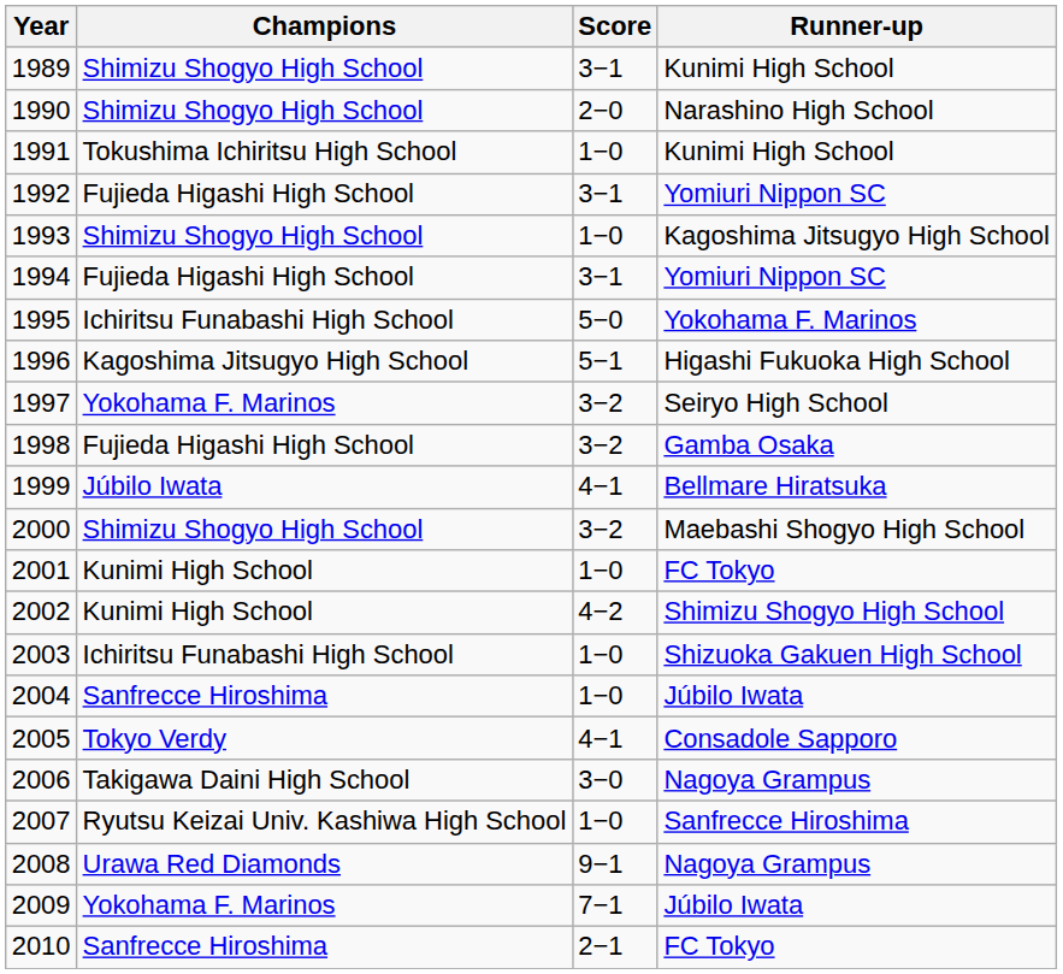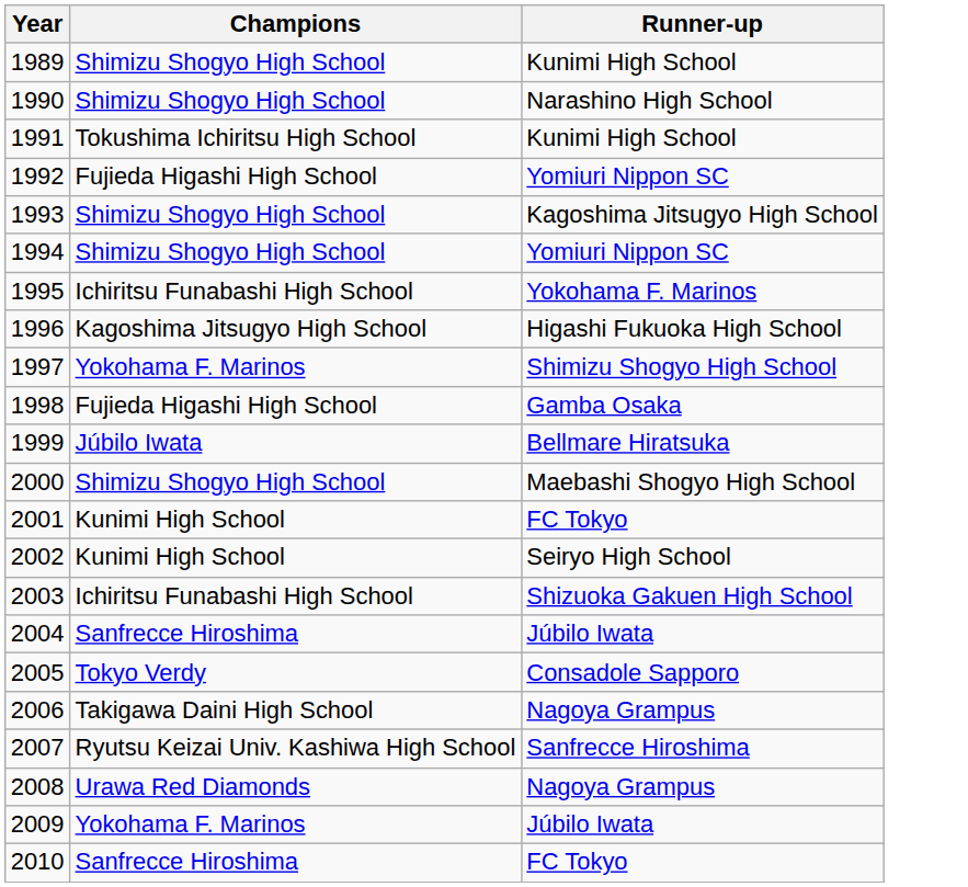- column: Score | 3−1 | 2−0 | 1−0 | 3−1 | 1−0 | 3−1 | 5−0 | 5−1 | 3−2 | 3−2 | 4−1 | 3−2 | 1−0 | 4−2 | 1−0 | 1−0 | 4−1 | 3−0 | 1−0 | 9−1 | 7−1 | 2−1
1994 | Champions: Fujieda Higashi High School -> Shimizu Shogyo High School
1997 | Runner-up: Seiryo High School -> Shimizu Shogyo High School
2002 | Runner-up: Shimizu Shogyo High School -> Seiryo High School
